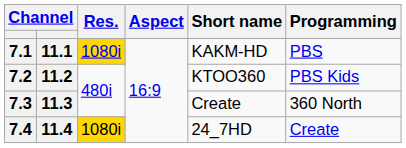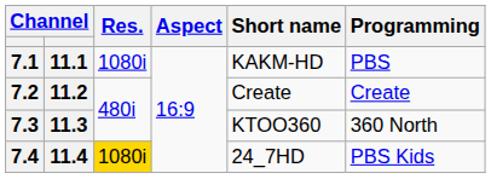7.1 | Res.: gold background -> no background
7.2 | Short name: KTOO360 -> Create
7.2 | Programming: PBS Kids -> Create
7.3 | Short name: Create -> KTOO360
7.4 | Programming: Create -> PBS Kids
